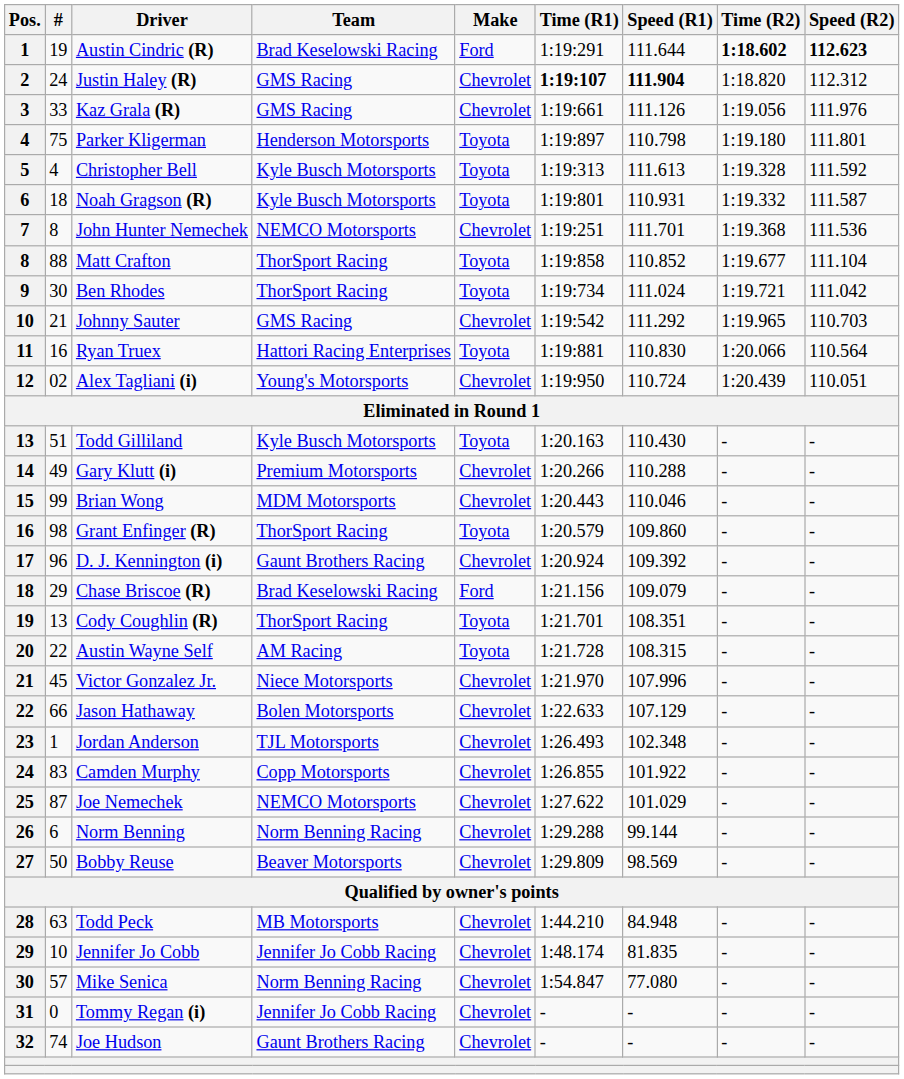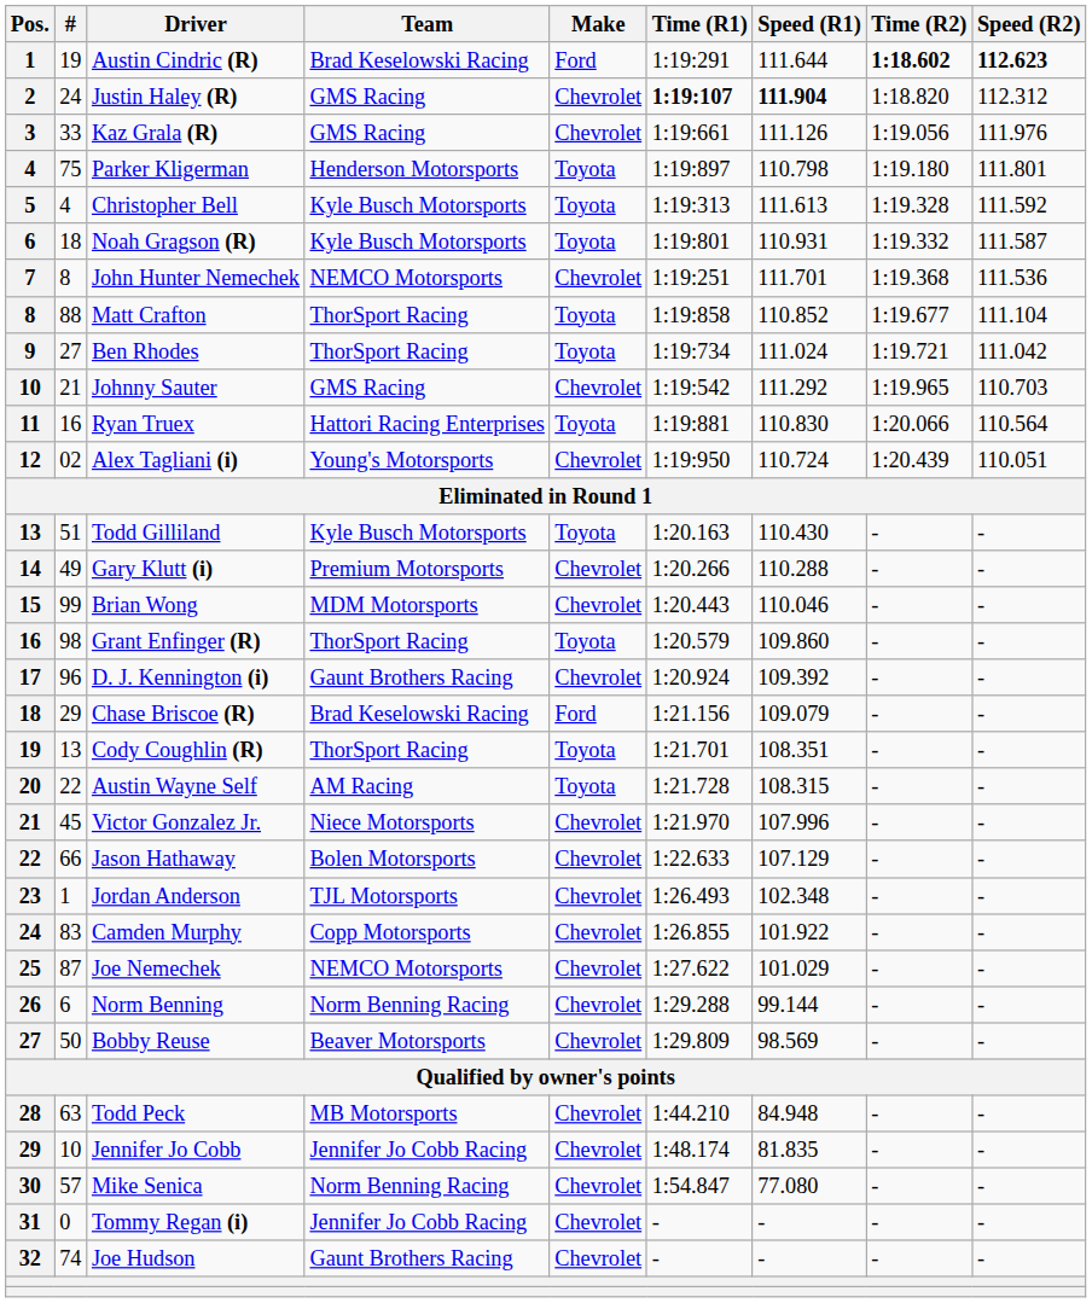Ben Rhodes | #: 30 -> 27
